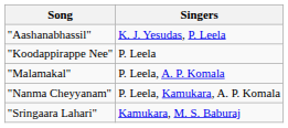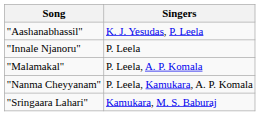+ row: "Innale Njanoru" | P. Leela
- row: "Koodappirappe Nee" | P. Leela
